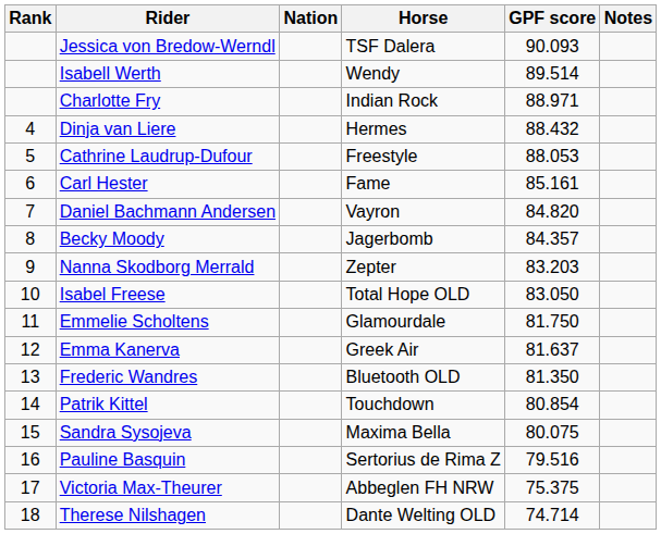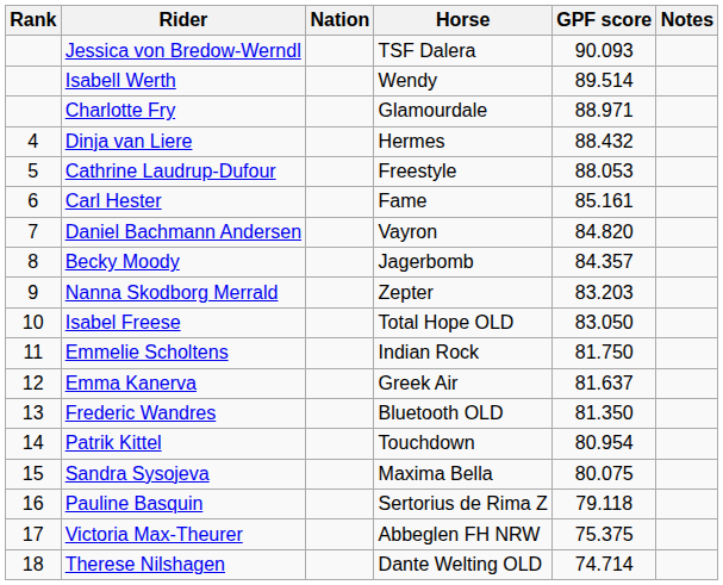Charlotte Fry | Horse: Indian Rock -> Glamourdale
Emmelie Scholtens | Horse: Glamourdale -> Indian Rock
Patrik Kittel | GPF score: 80.854 -> 80.954
Pauline Basquin | GPF score: 79.516 -> 79.118
